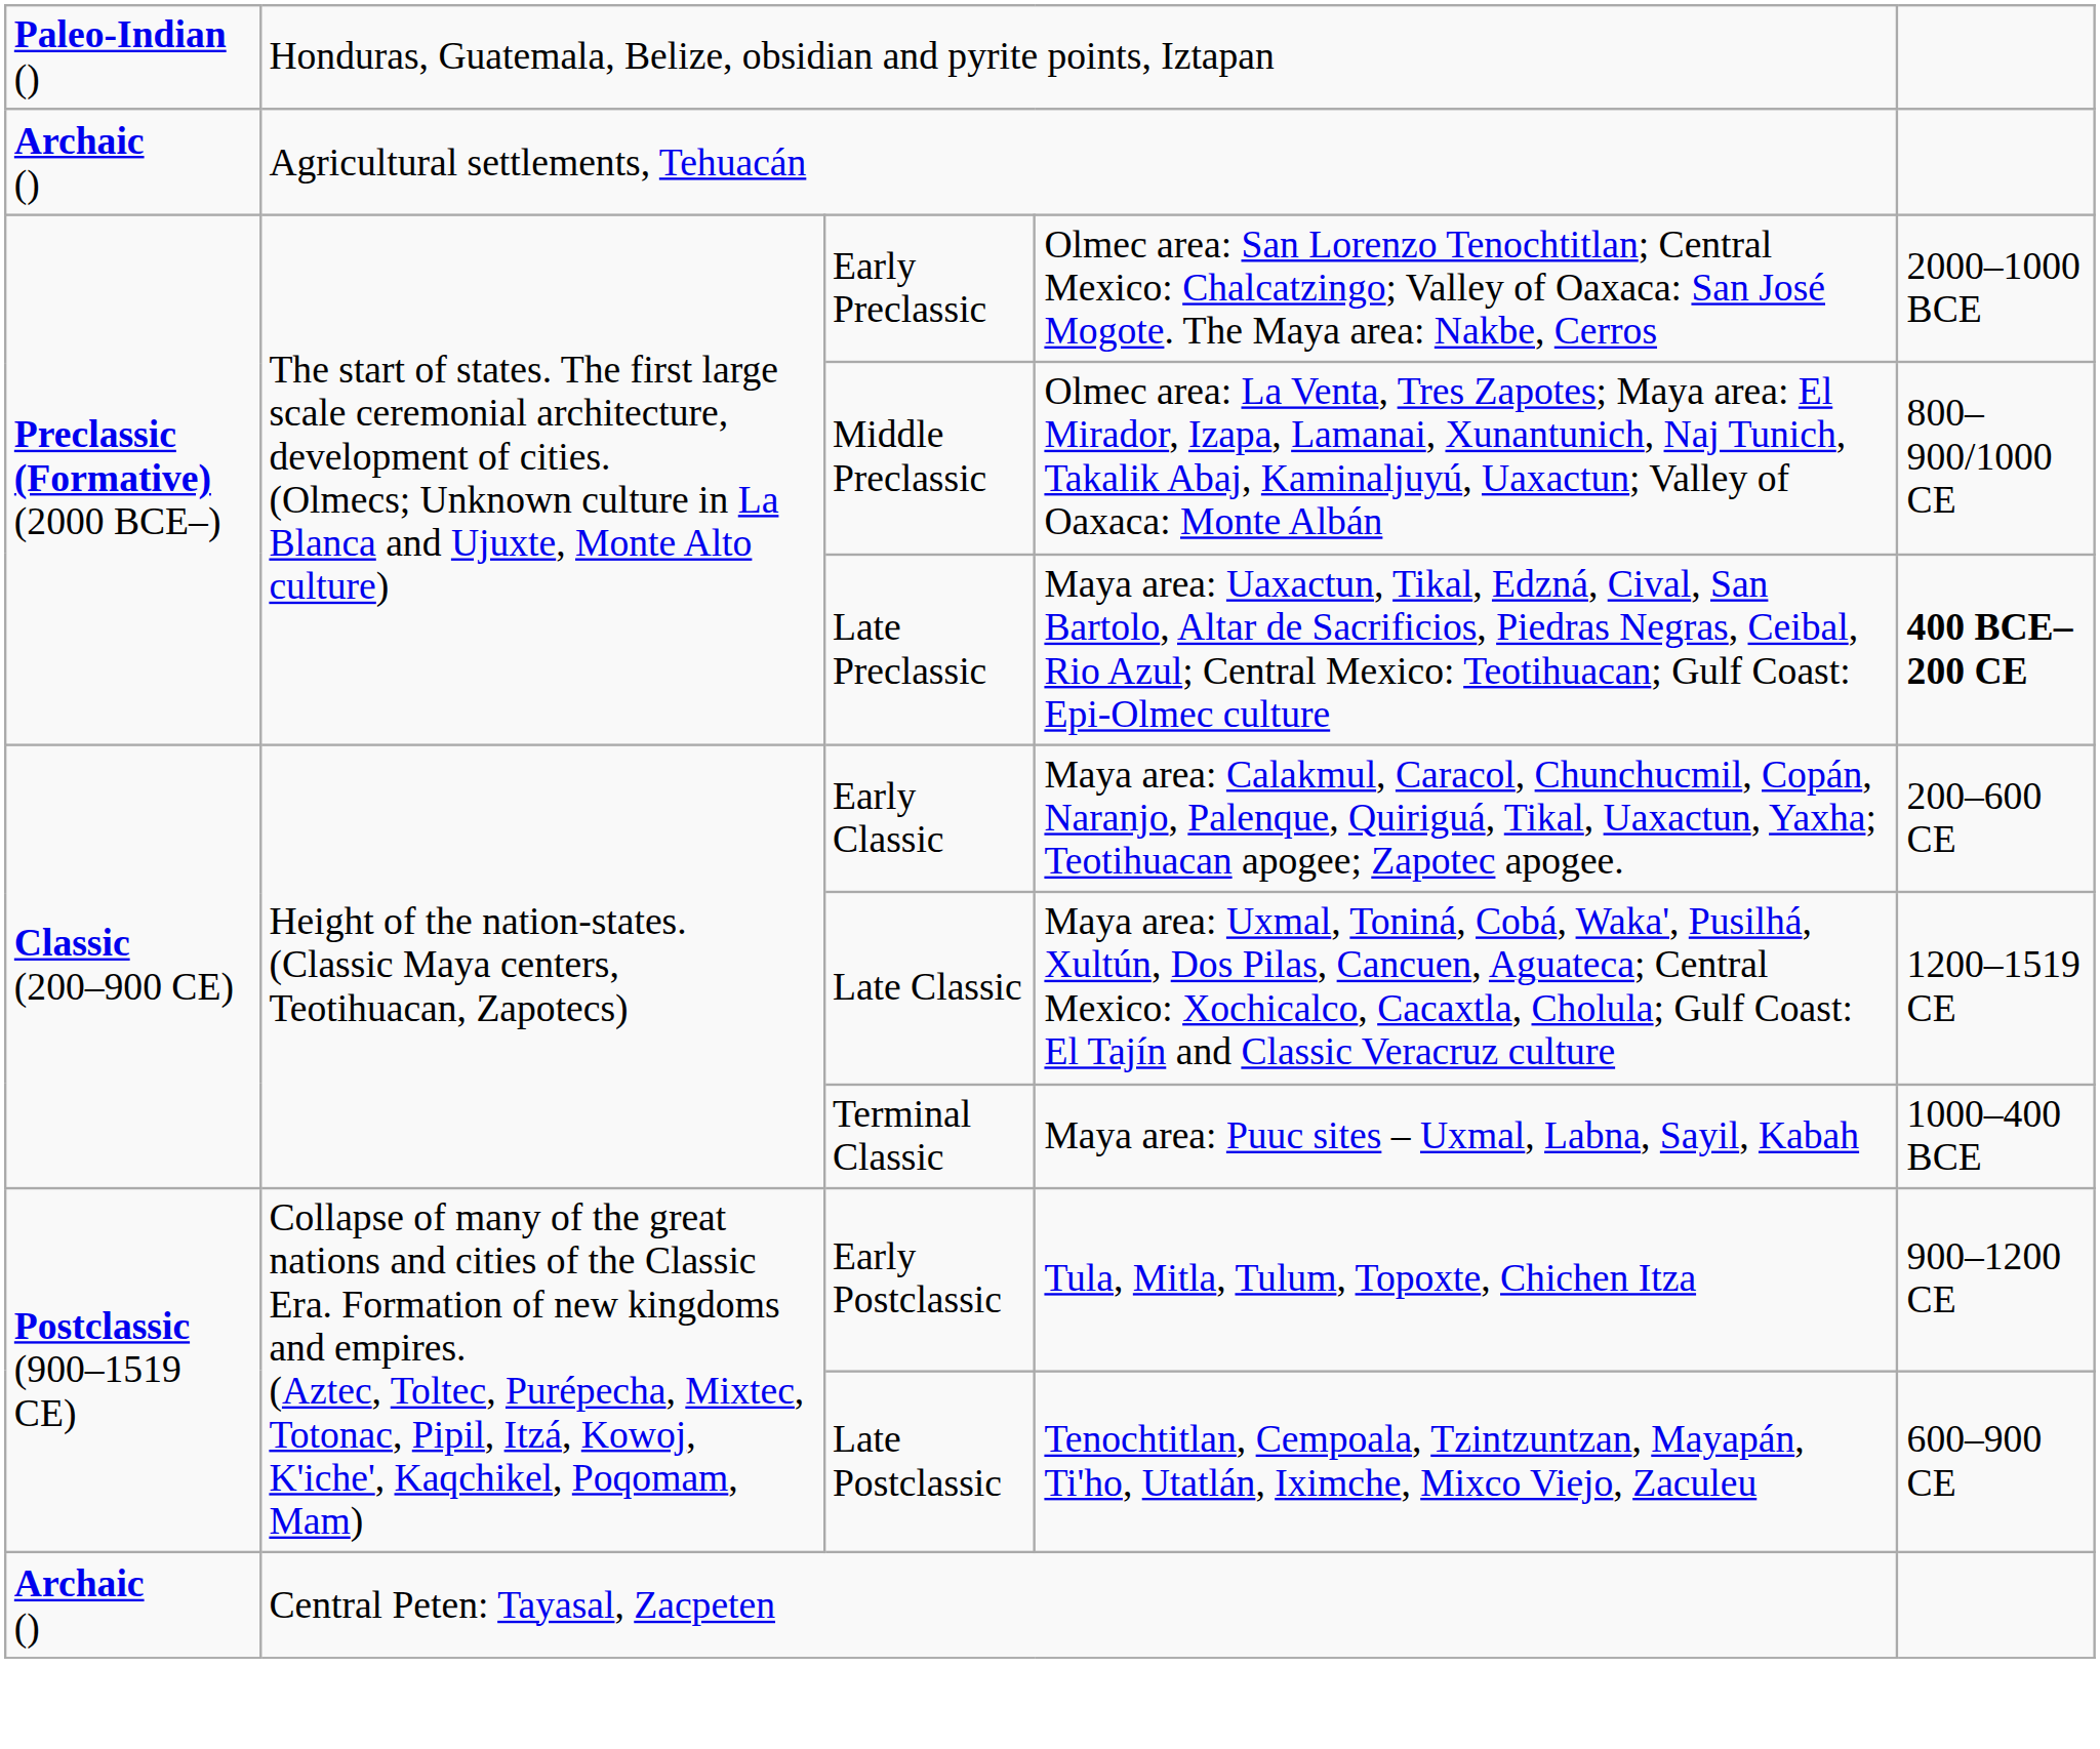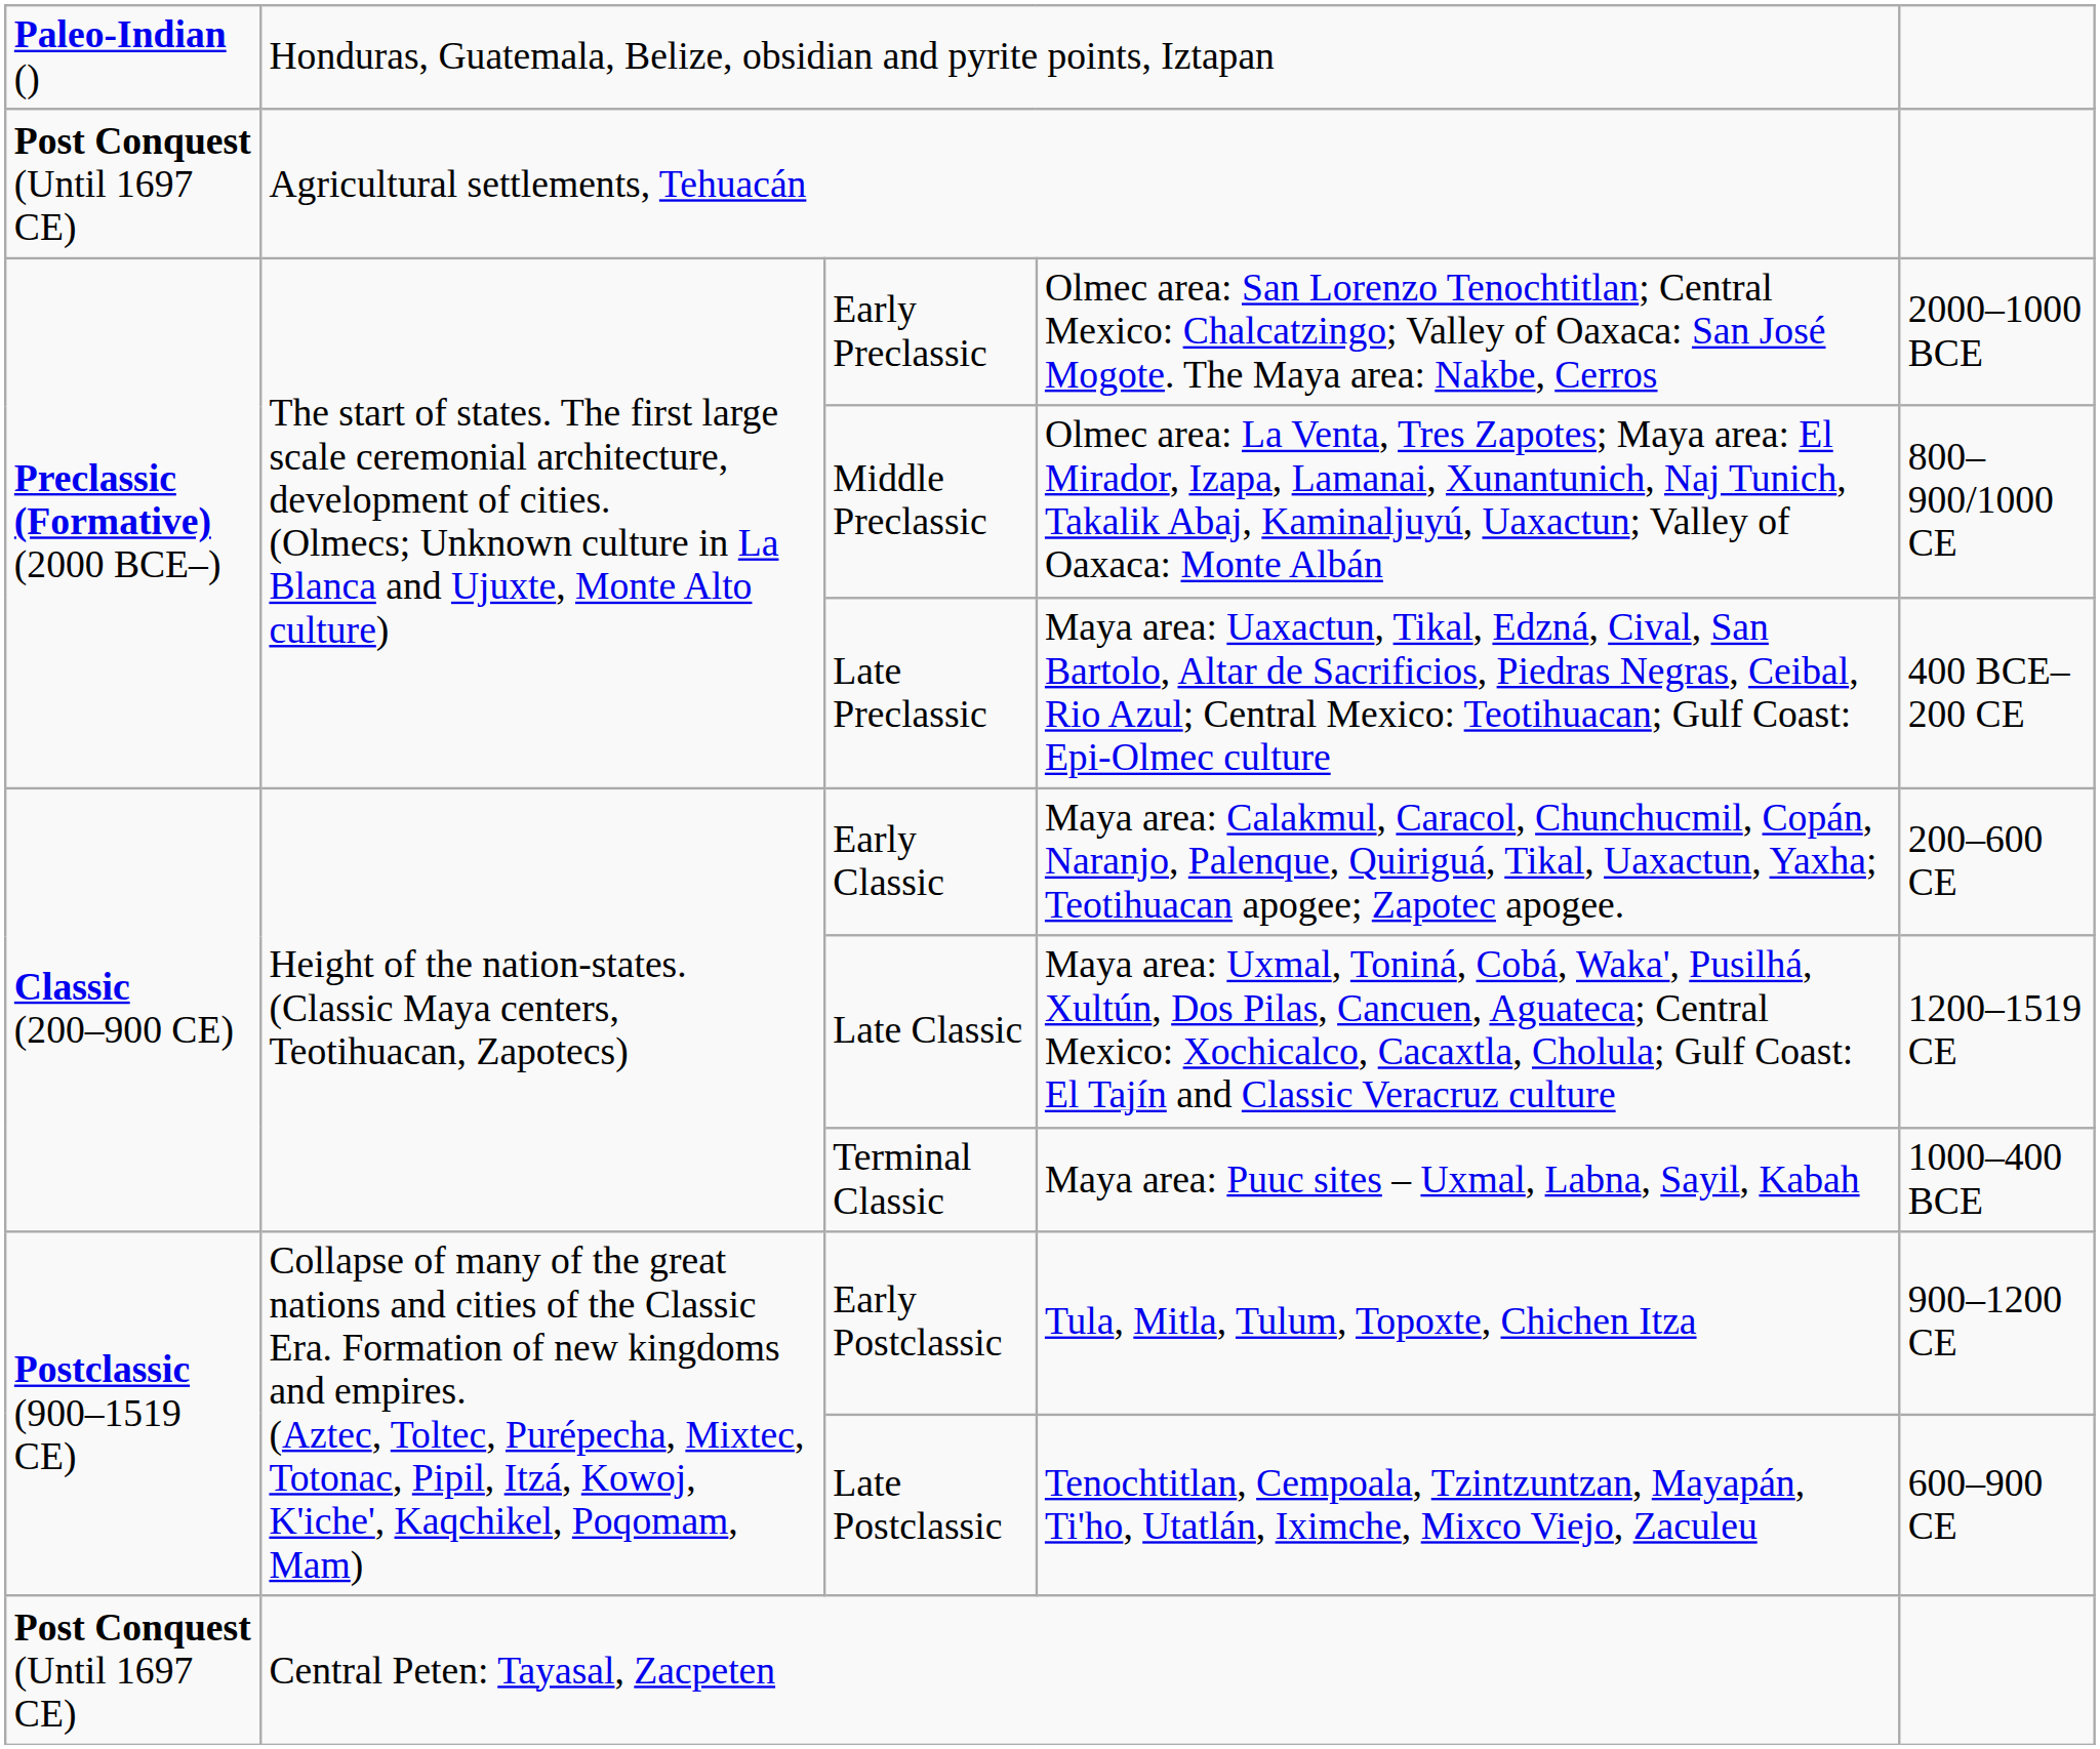Agricultural settlements, Tehuacán | column 1: Archaic () -> Post Conquest (Until 1697 CE)
Late Preclassic | column 5: bold -> normal
Central Peten: Tayasal, Zacpeten | column 1: Archaic () -> Post Conquest (Until 1697 CE)
